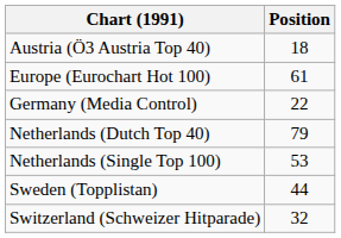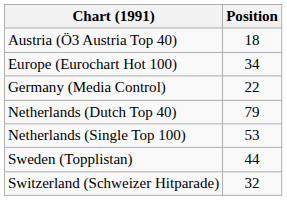Europe (Eurochart Hot 100) | Position: 61 -> 34
